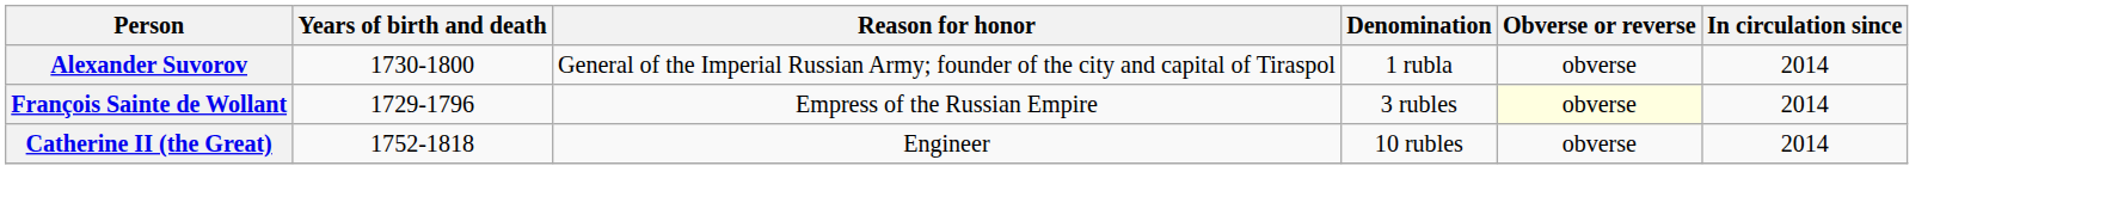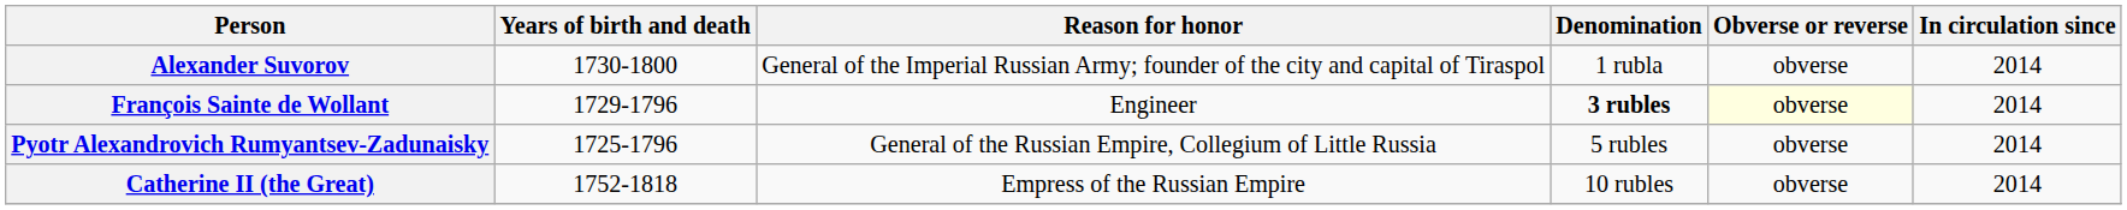François Sainte de Wollant | Reason for honor: Empress of the Russian Empire -> Engineer
François Sainte de Wollant | Denomination: normal -> bold
+ row: Pyotr Alexandrovich Rumyantsev-Zadunaisky | 1725-1796 | General of the Russian Empire, Collegium of Little Russia | 5 rubles | obverse | 2014
Catherine II (the Great) | Reason for honor: Engineer -> Empress of the Russian Empire
